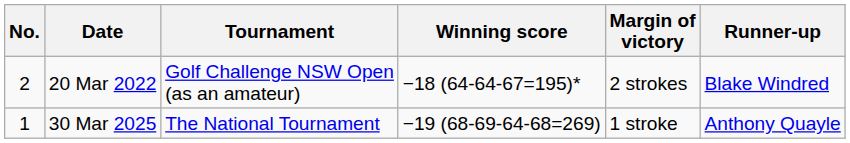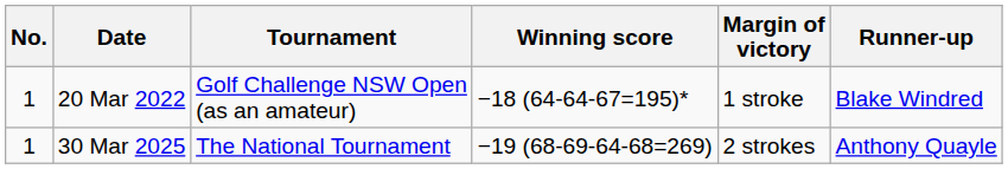20 Mar 2022 | No.: 2 -> 1
20 Mar 2022 | Margin of victory: 2 strokes -> 1 stroke
30 Mar 2025 | Margin of victory: 1 stroke -> 2 strokes
